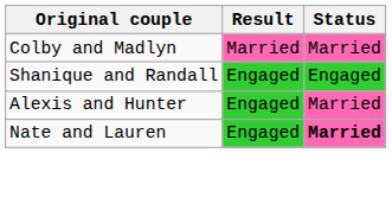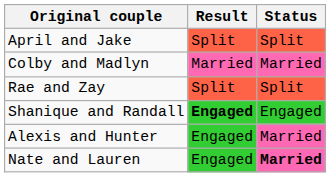+ row: April and Jake | Split | Split
+ row: Rae and Zay | Split | Split
Shanique and Randall | Result: normal -> bold
